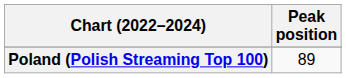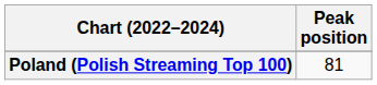Poland (Polish Streaming Top 100) | Peak position: 89 -> 81
